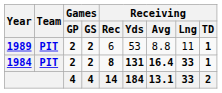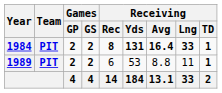rows swapped: 1984 <-> 1989
